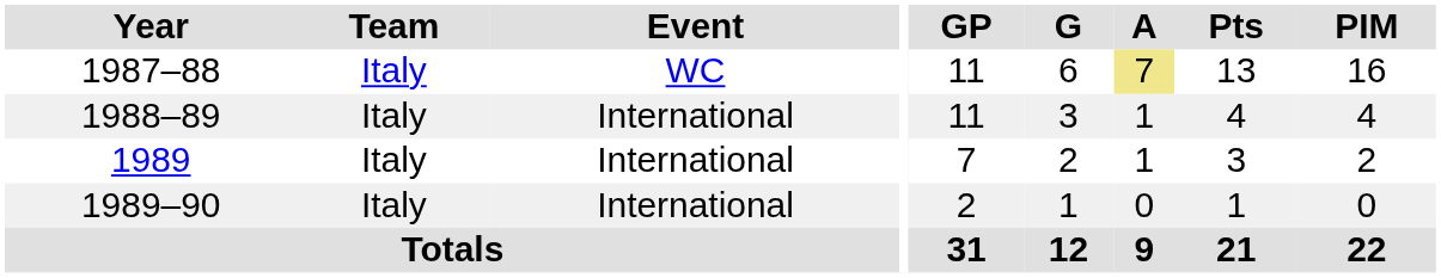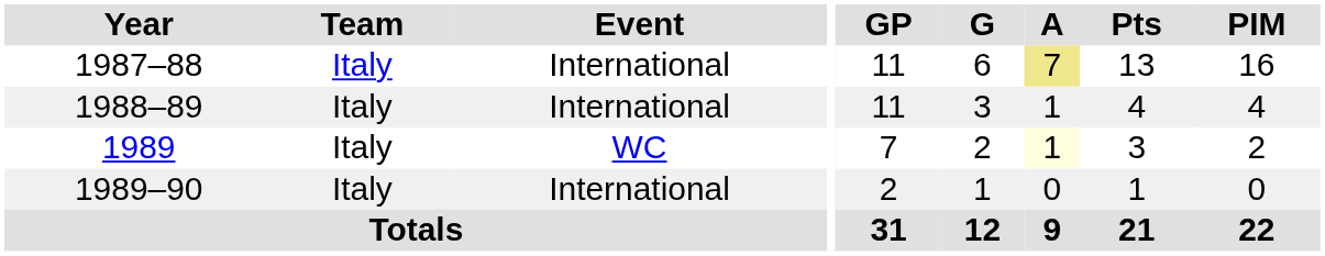1987–88 | Event: WC -> International
1989 | Event: International -> WC
1989 | A: no background -> lightyellow background
